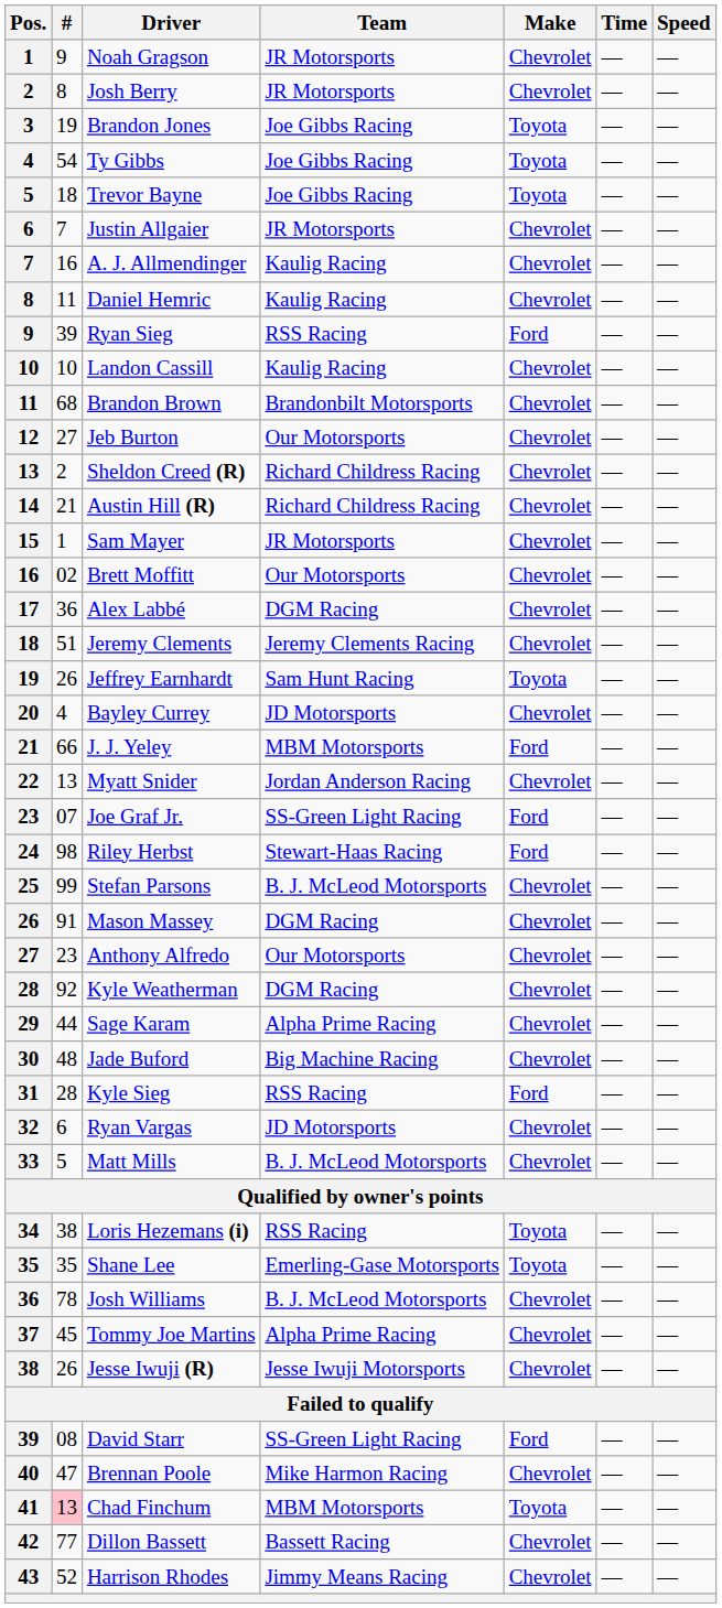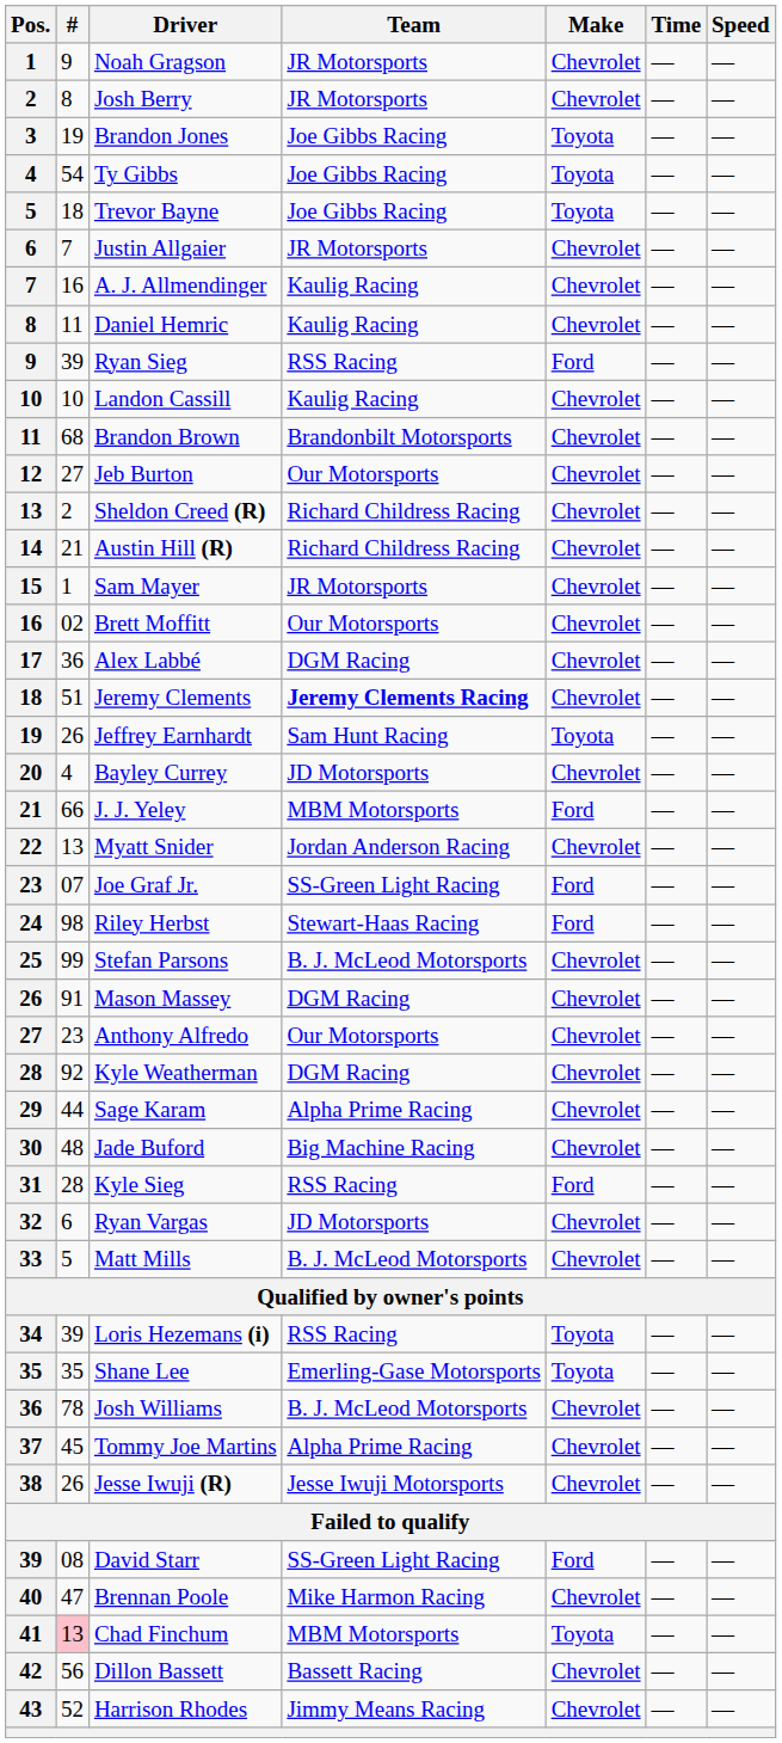Jeremy Clements | Team: normal -> bold
Loris Hezemans (i) | #: 38 -> 39
Dillon Bassett | #: 77 -> 56
